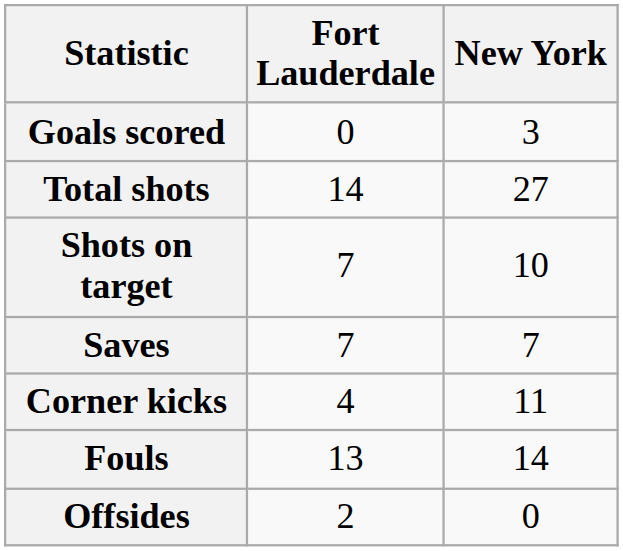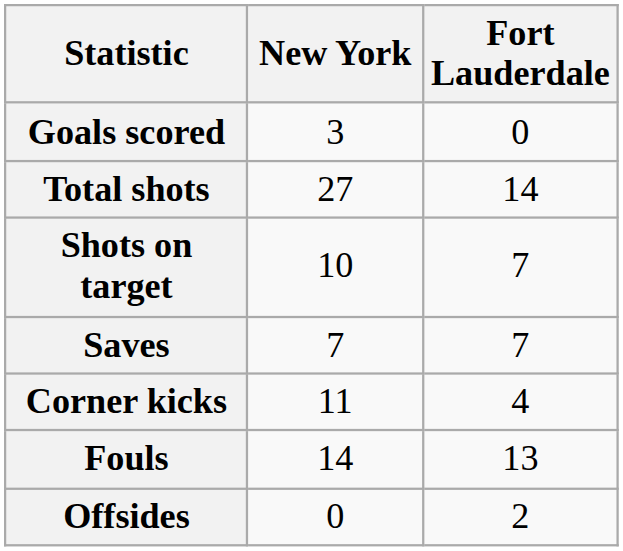columns swapped: New York <-> Fort Lauderdale
